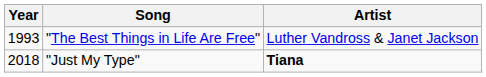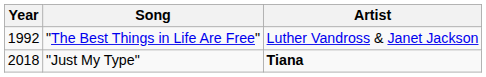"The Best Things in Life Are Free" | Year: 1993 -> 1992
